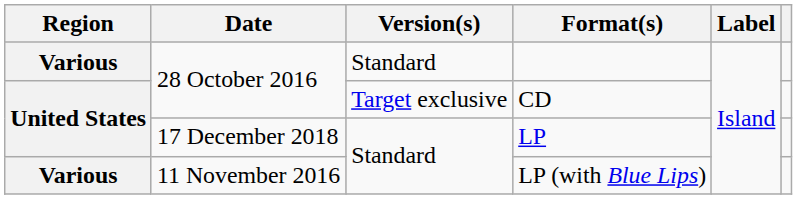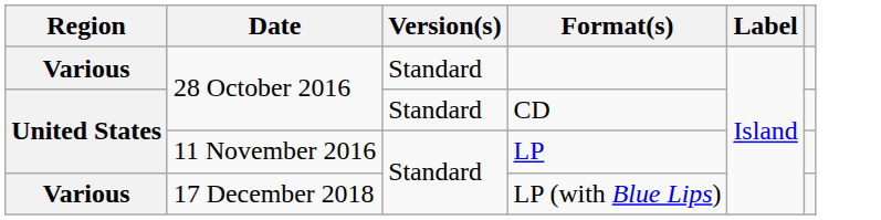CD | Version(s): Target exclusive -> Standard
LP | Date: 17 December 2018 -> 11 November 2016
LP (with Blue Lips) | Date: 11 November 2016 -> 17 December 2018
